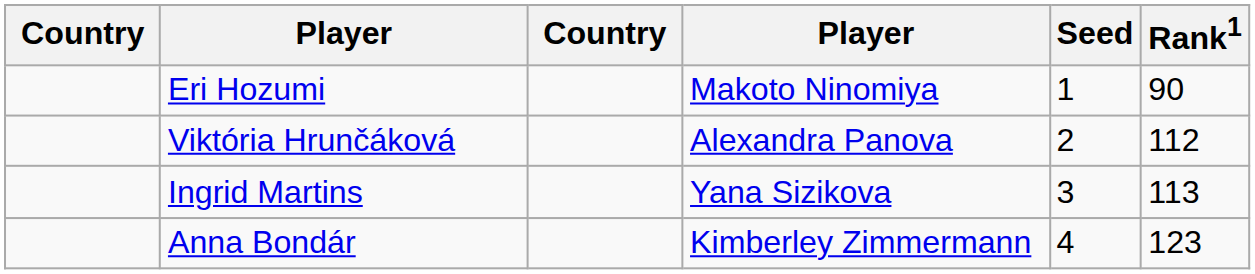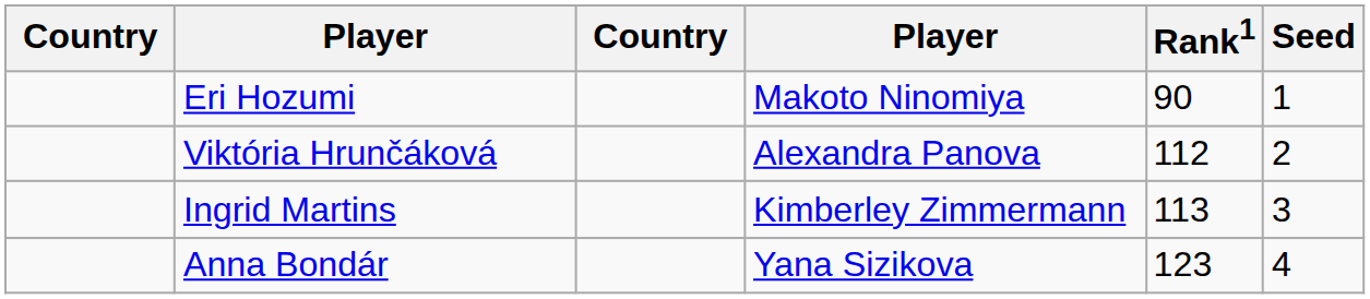columns swapped: Rank1 <-> Seed
Ingrid Martins | column 4: Yana Sizikova -> Kimberley Zimmermann
Anna Bondár | column 4: Kimberley Zimmermann -> Yana Sizikova
